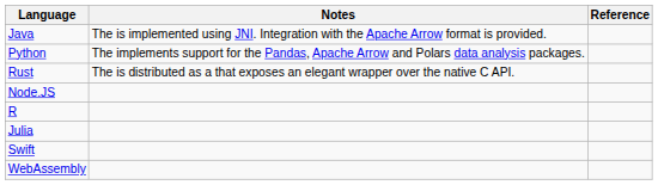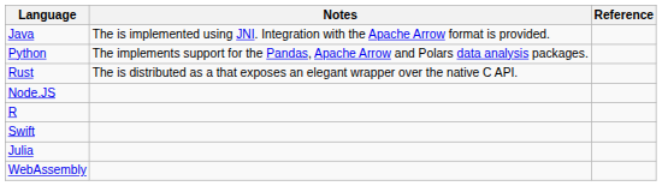rows swapped: Julia <-> Swift
